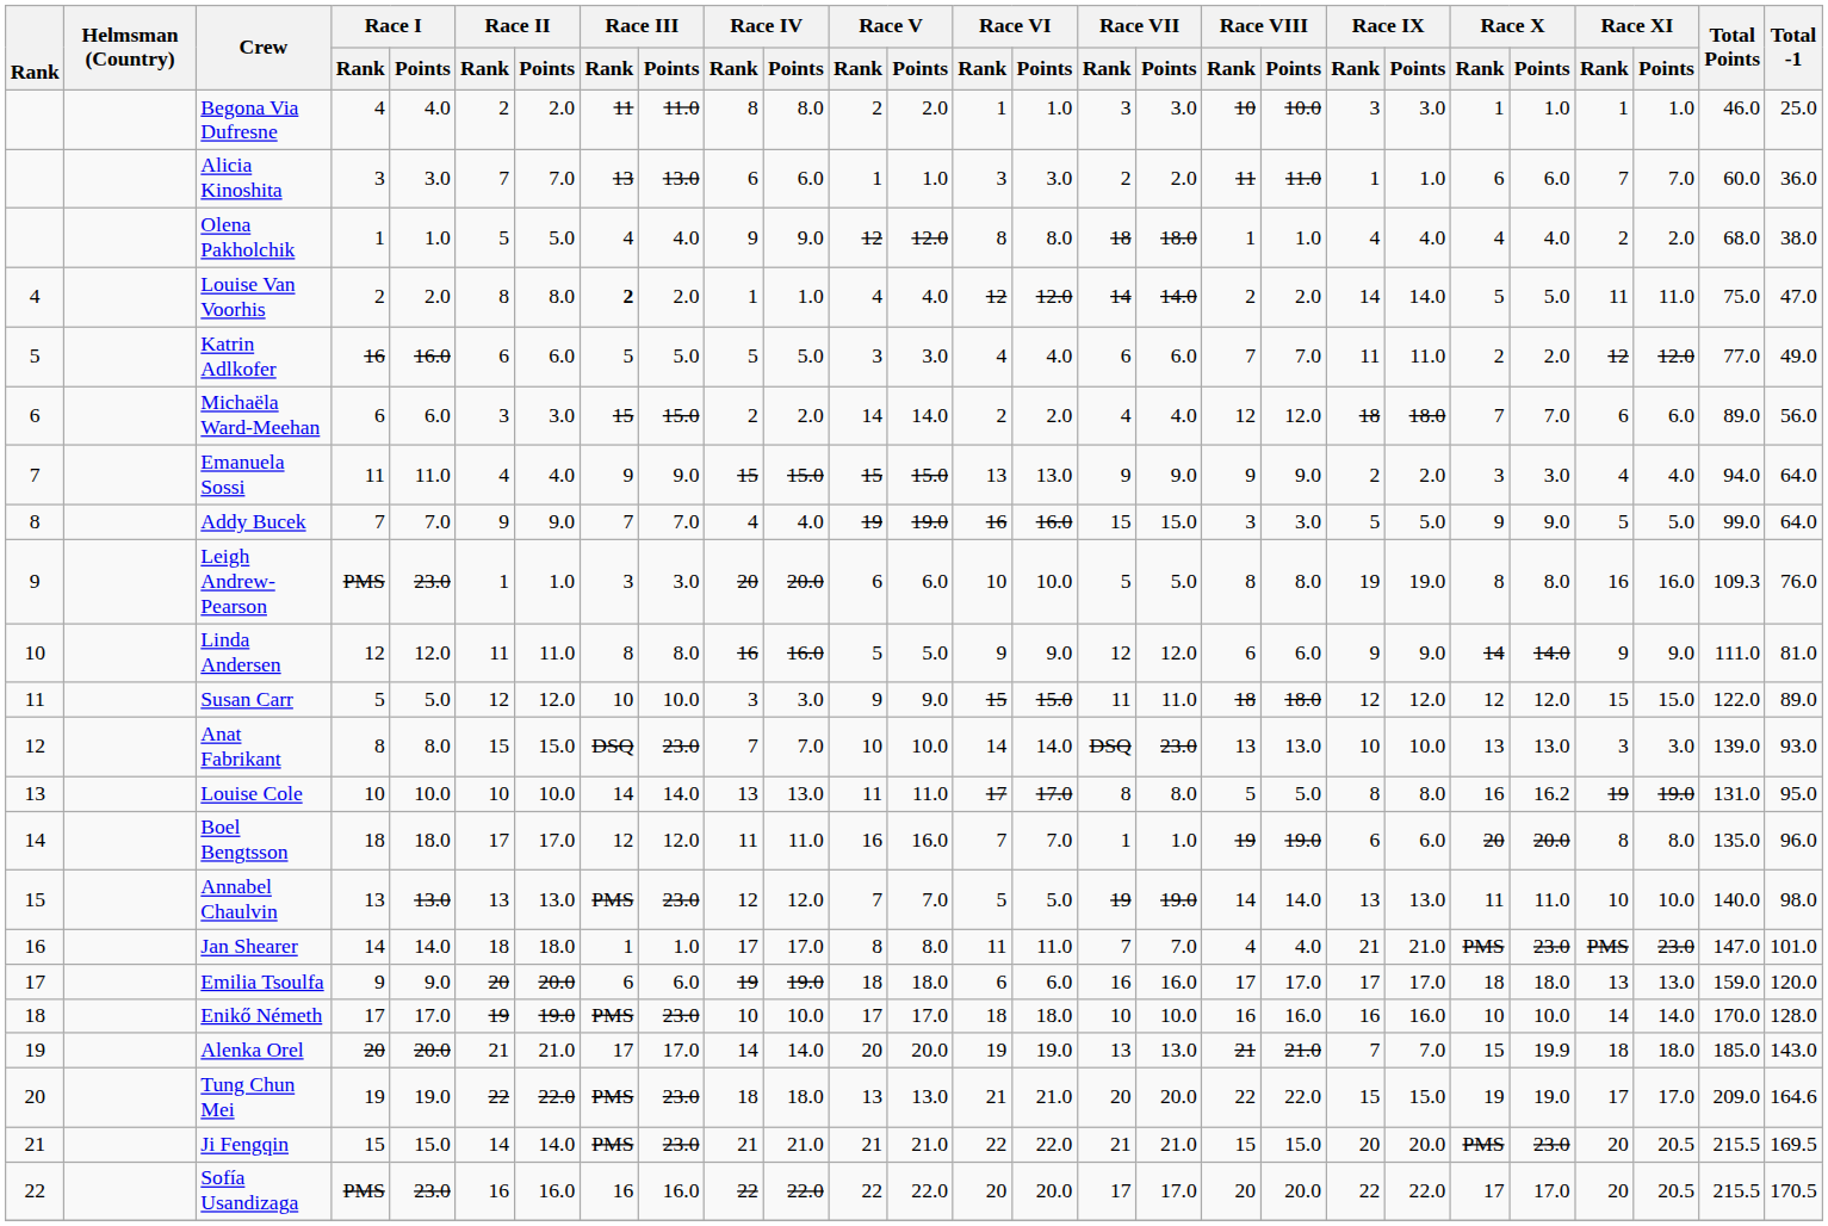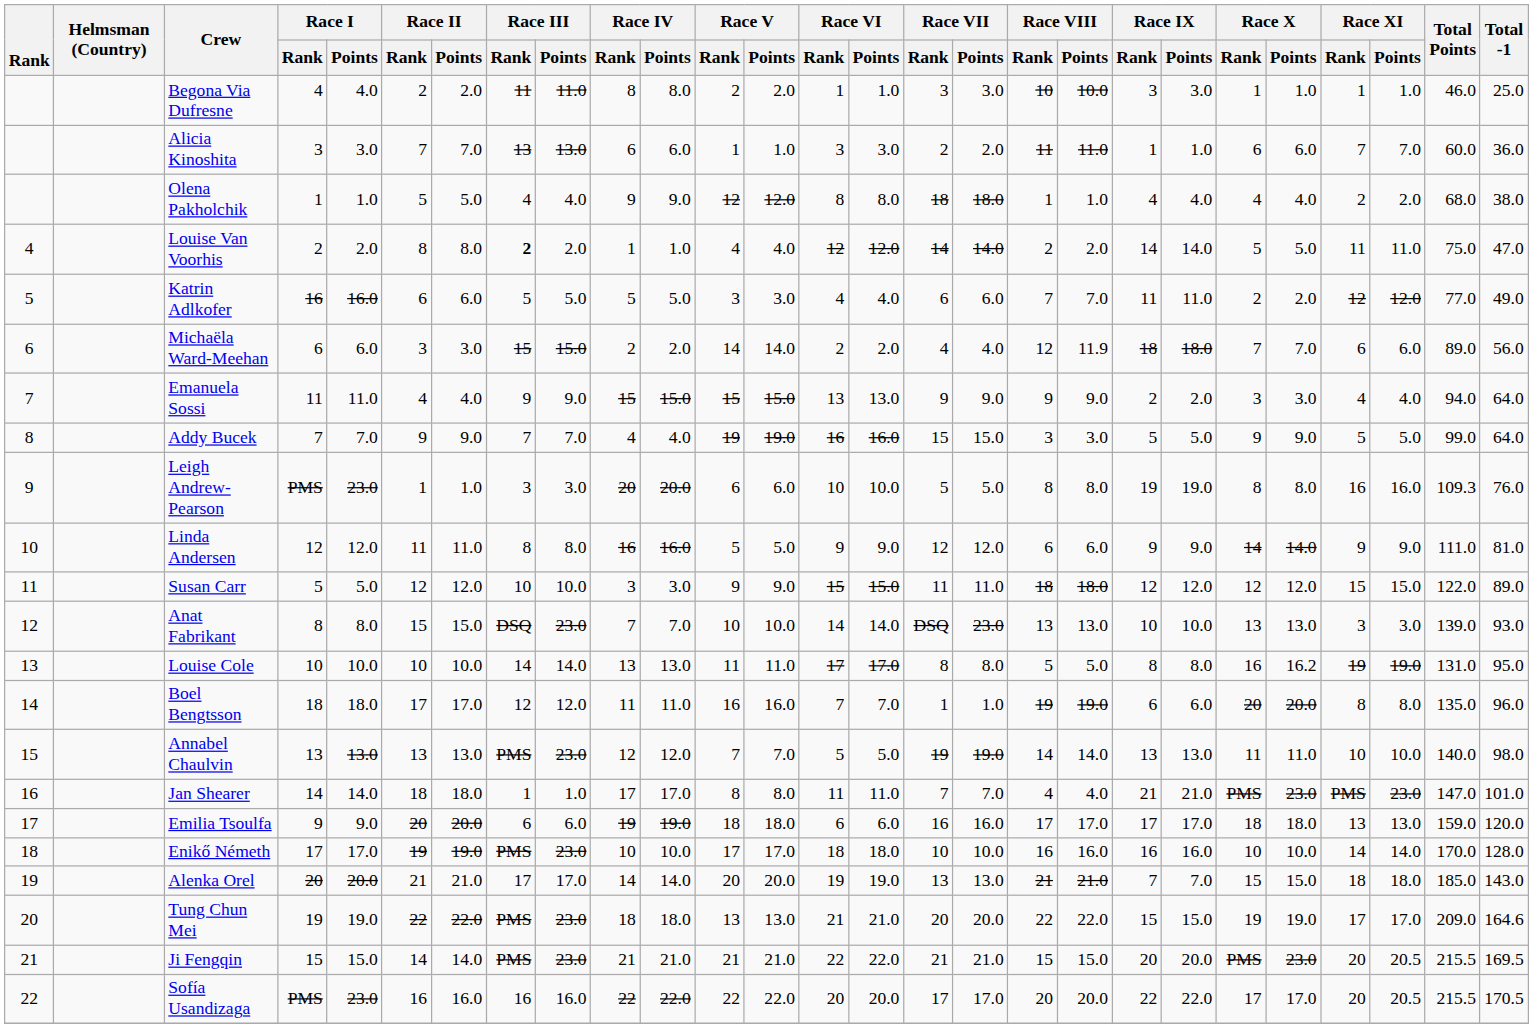Michaëla Ward-Meehan | Race VIII / Points: 12.0 -> 11.9
Alenka Orel | Race X / Points: 19.9 -> 15.0
